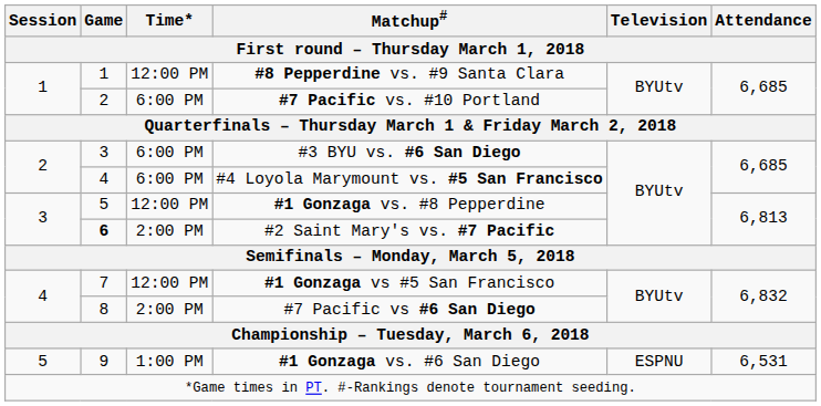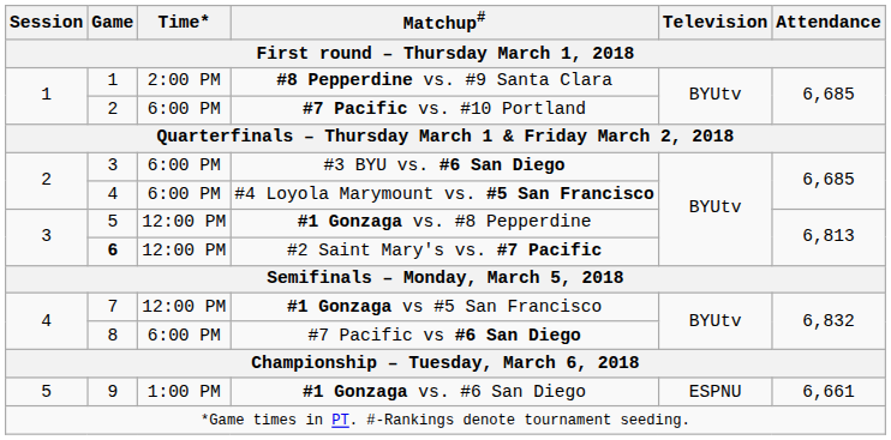#8 Pepperdine vs. #9 Santa Clara | Time*: 12:00 PM -> 2:00 PM
#2 Saint Mary's vs. #7 Pacific | Time*: 2:00 PM -> 12:00 PM
#7 Pacific vs #6 San Diego | Time*: 2:00 PM -> 6:00 PM
#1 Gonzaga vs. #6 San Diego | Attendance: 6,531 -> 6,661
